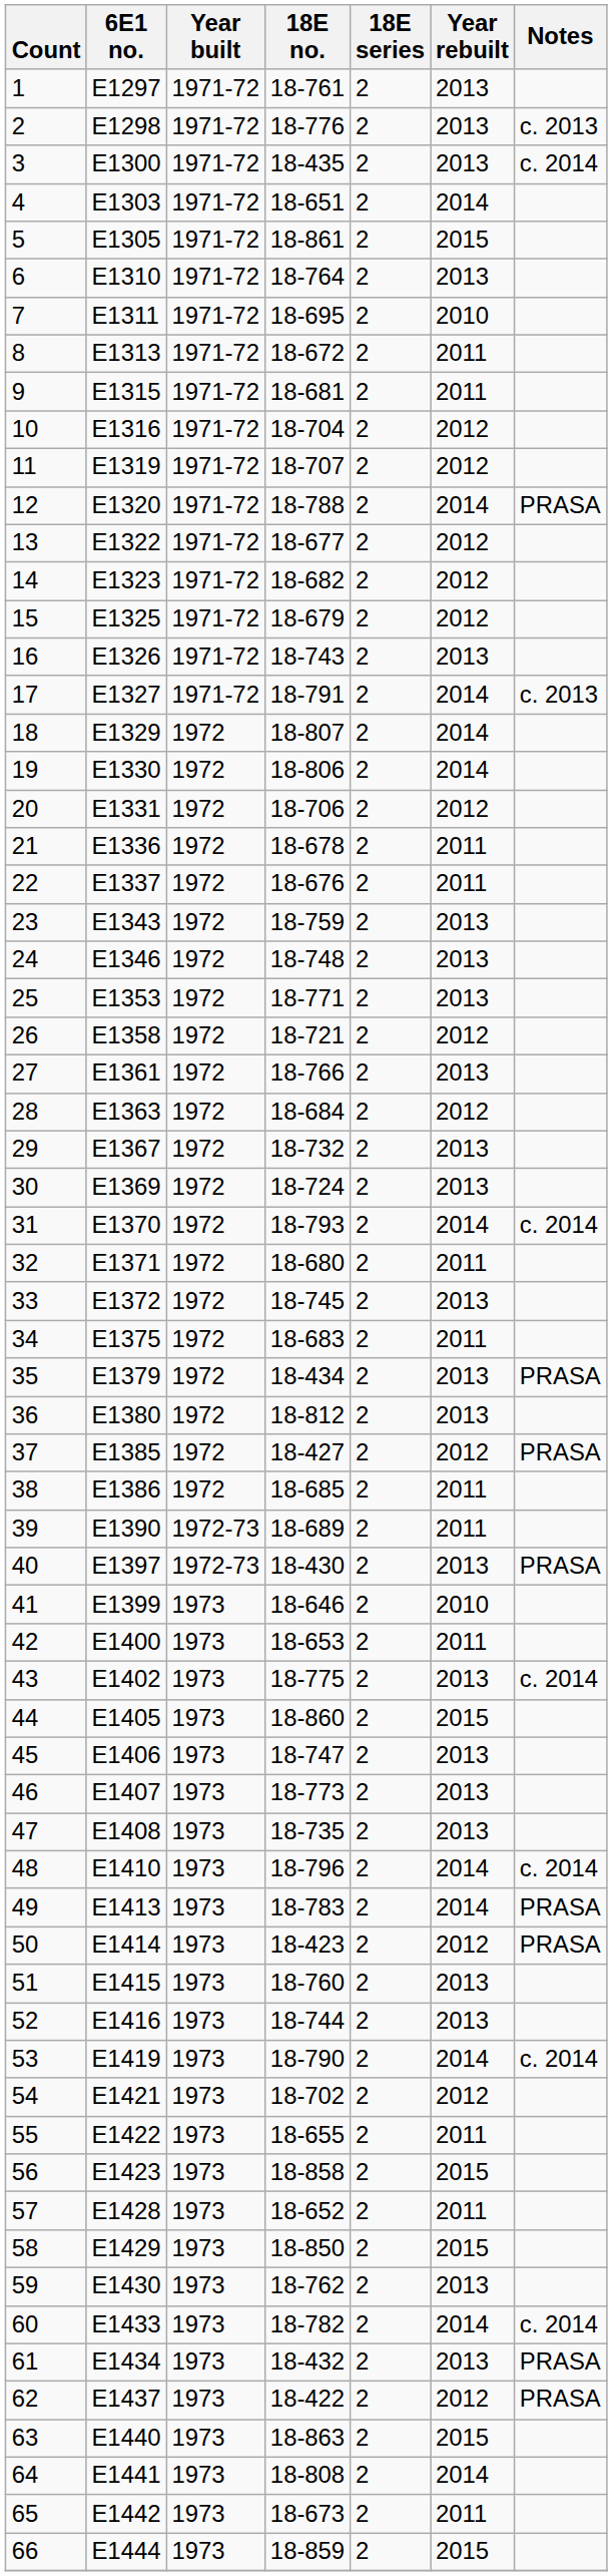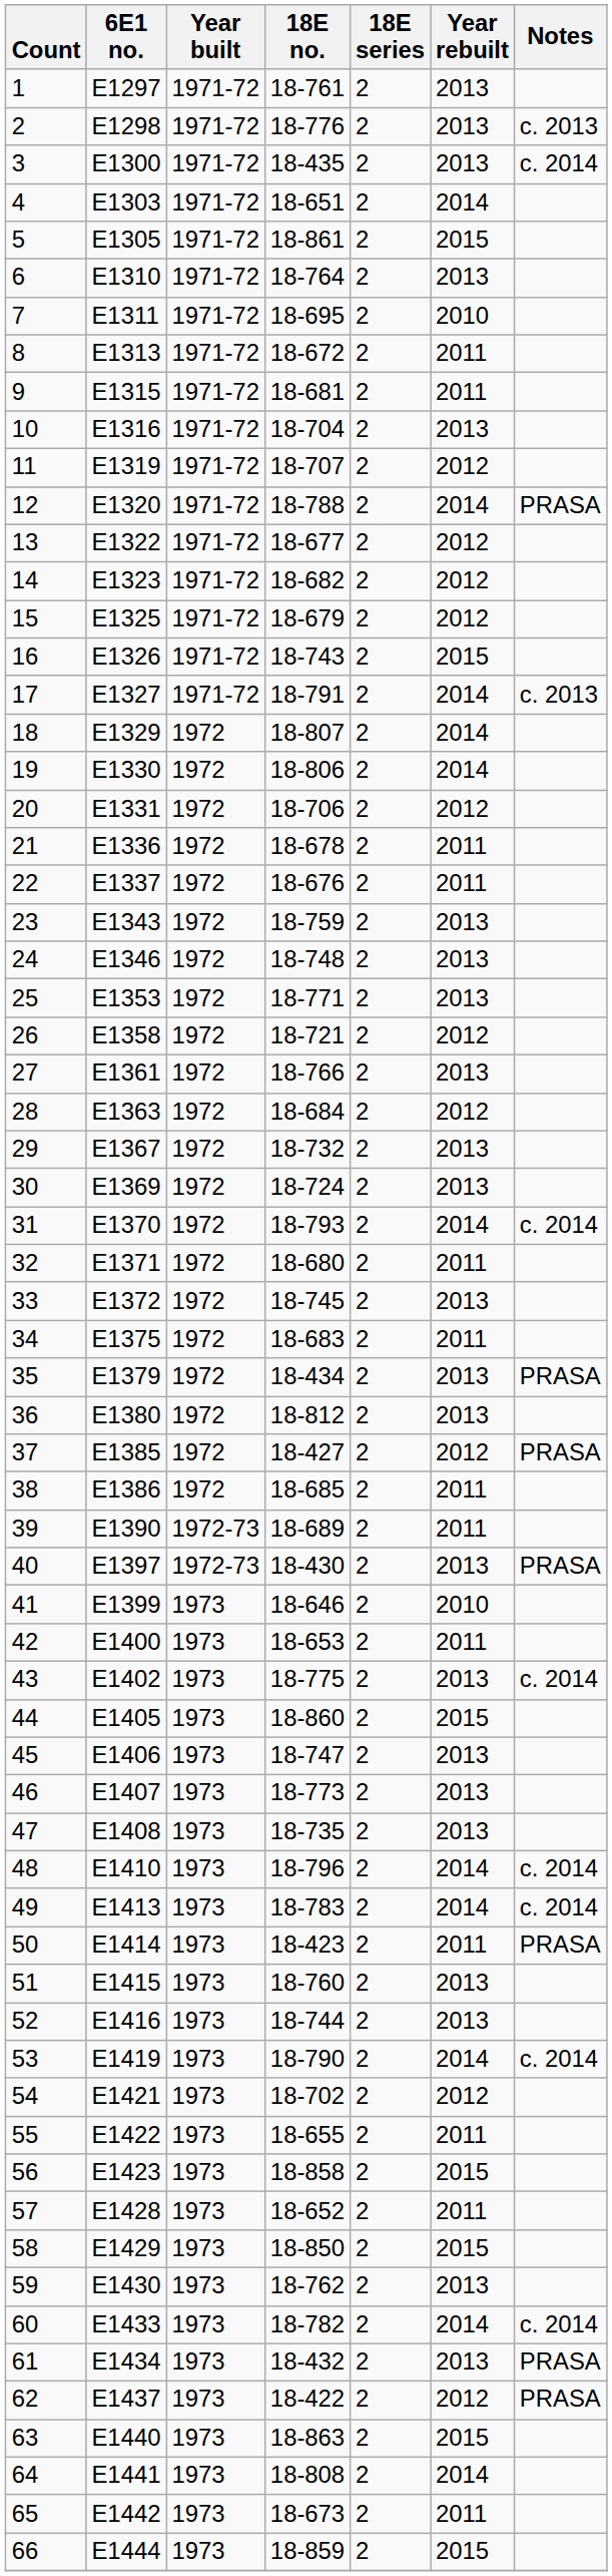10 | Year rebuilt: 2012 -> 2013
16 | Year rebuilt: 2013 -> 2015
49 | Notes: PRASA -> c. 2014
50 | Year rebuilt: 2012 -> 2011
